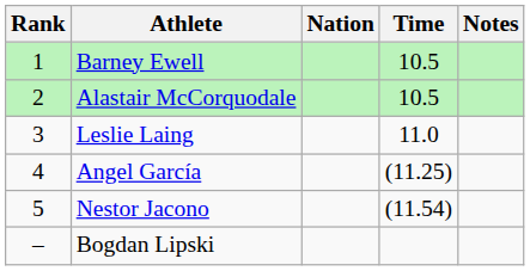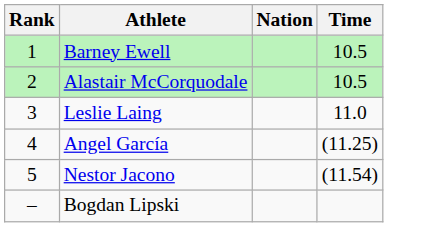- column: Notes
